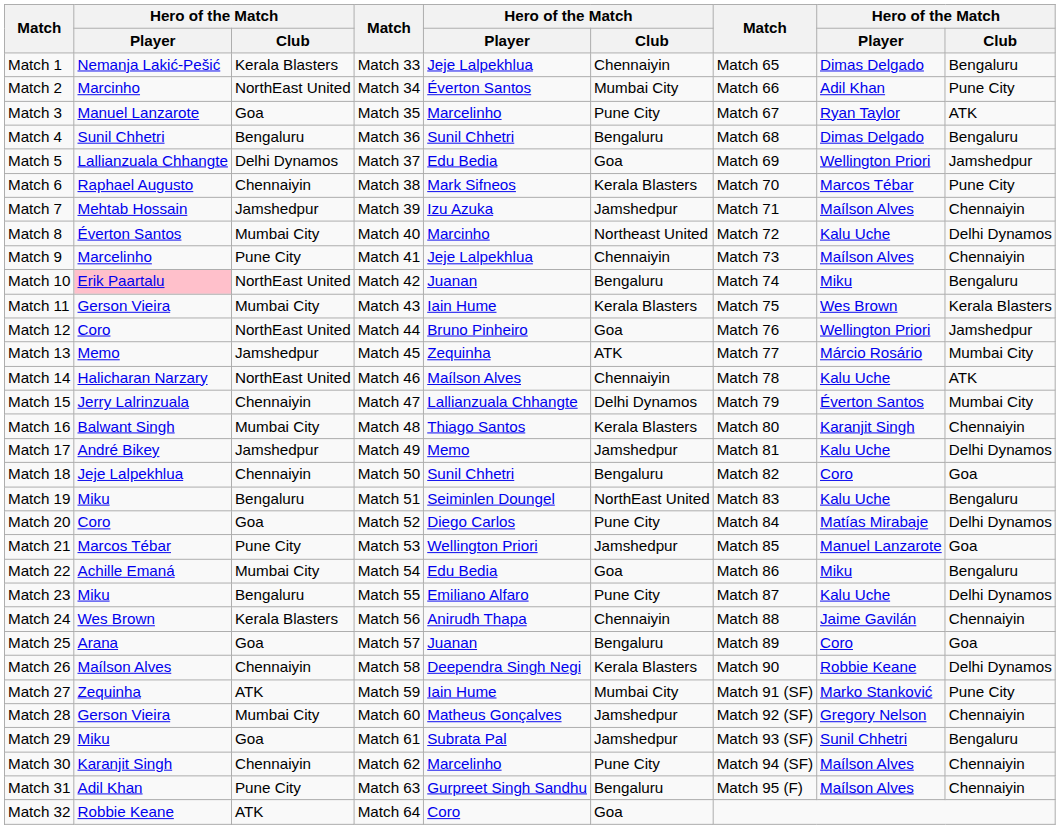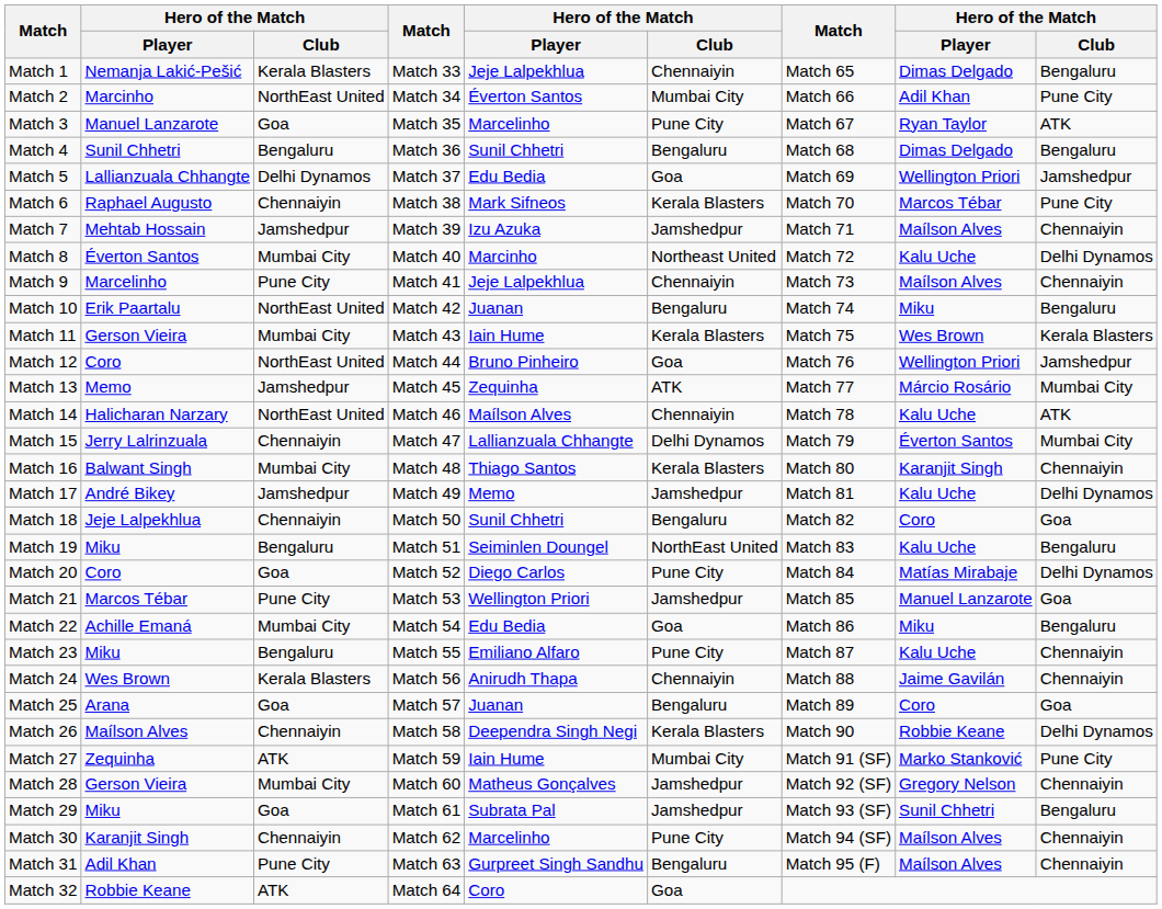Match 10 | column 2: pink background -> no background
Match 23 | column 9: Delhi Dynamos -> Chennaiyin
